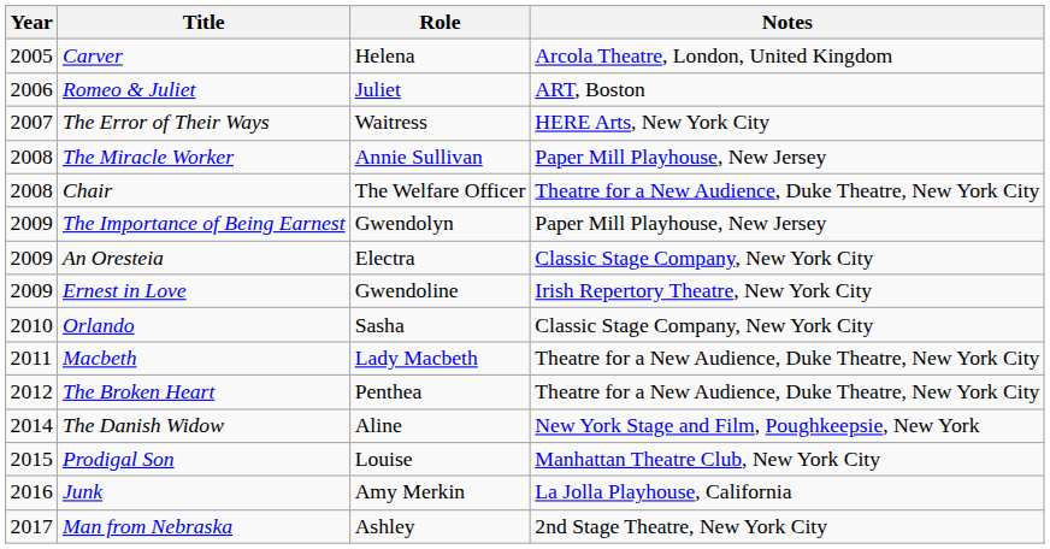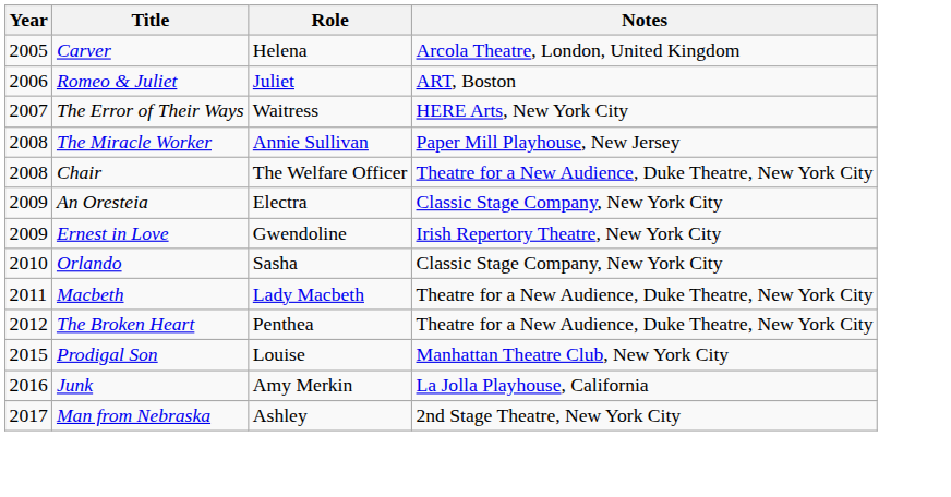- row: 2009 | The Importance of Being Earnest | Gwendolyn | Paper Mill Playhouse, New Jersey
- row: 2014 | The Danish Widow | Aline | New York Stage and Film, Poughkeepsie, New York
